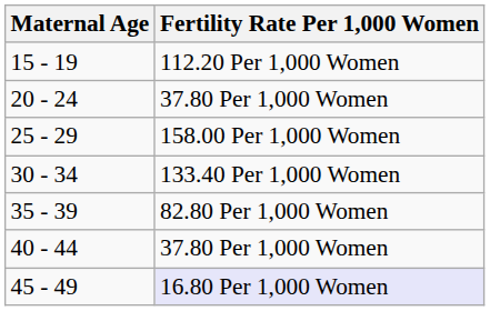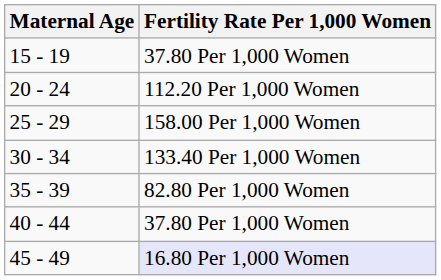15 - 19 | Fertility Rate Per 1,000 Women: 112.20 Per 1,000 Women -> 37.80 Per 1,000 Women
20 - 24 | Fertility Rate Per 1,000 Women: 37.80 Per 1,000 Women -> 112.20 Per 1,000 Women
